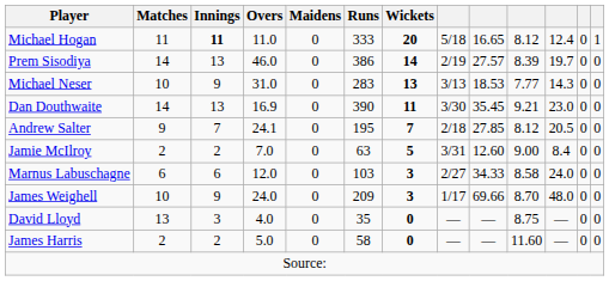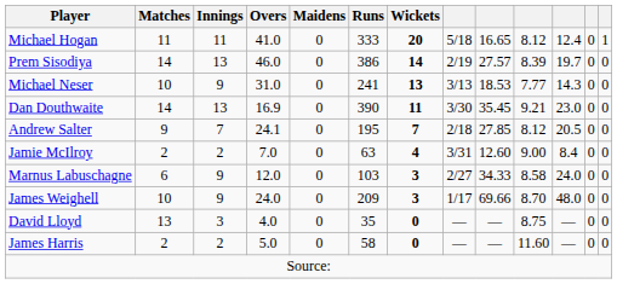Michael Hogan | Innings: bold -> normal
Michael Hogan | Overs: 11.0 -> 41.0
Michael Neser | Runs: 283 -> 241
Jamie McIlroy | Wickets: 5 -> 4
Marnus Labuschagne | Innings: 6 -> 9
